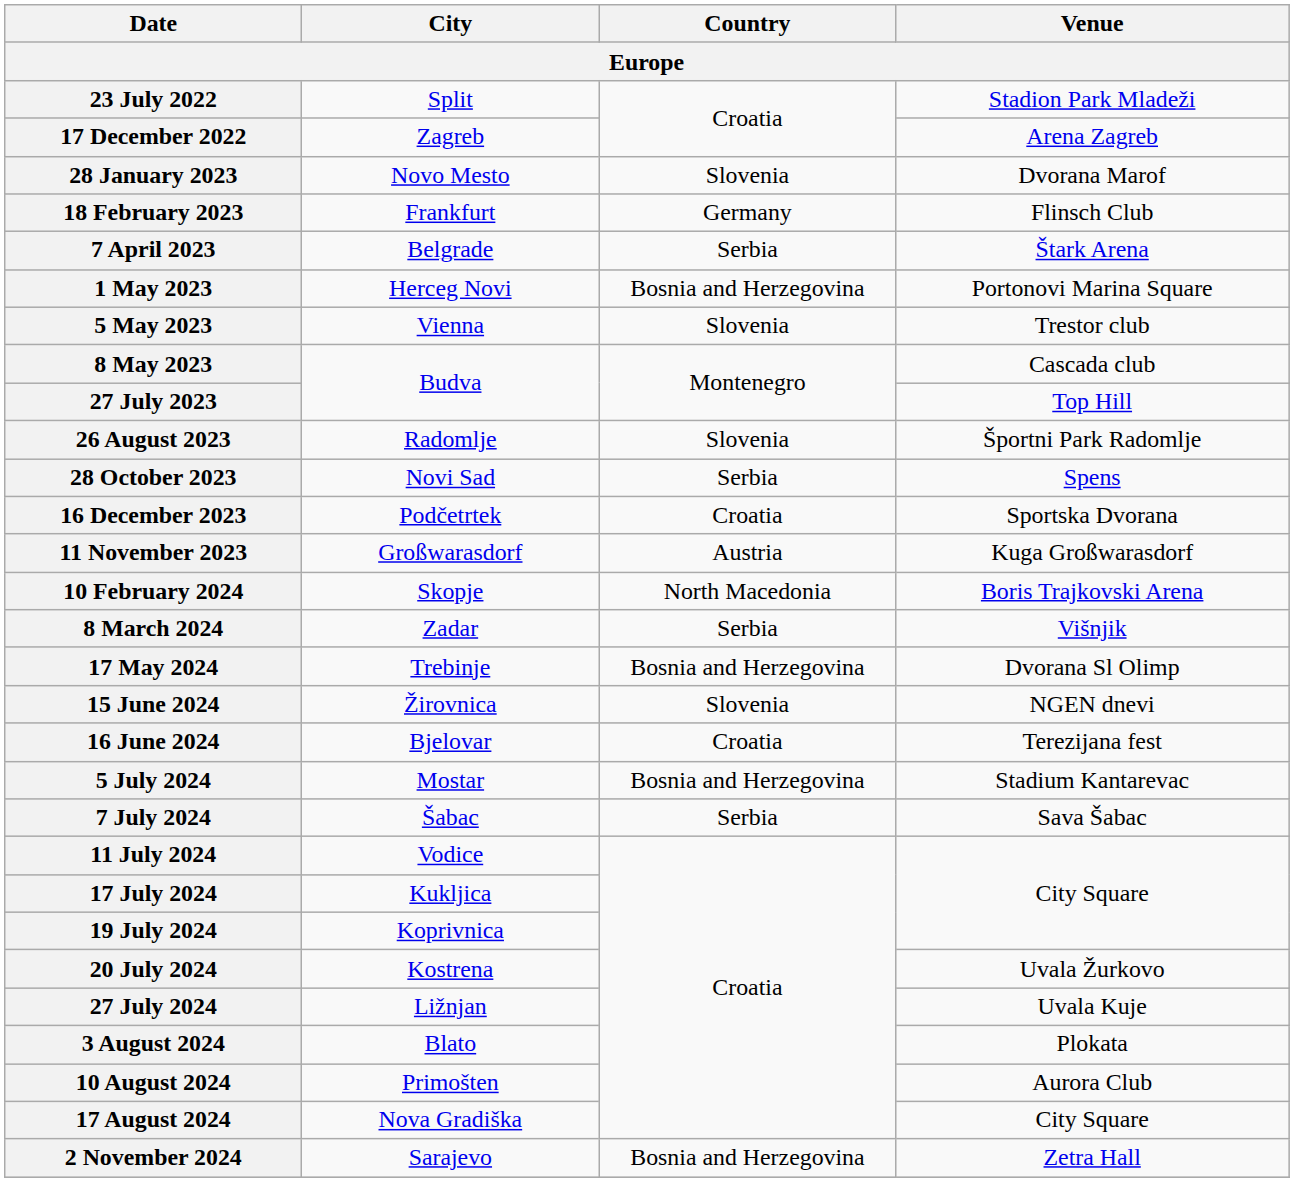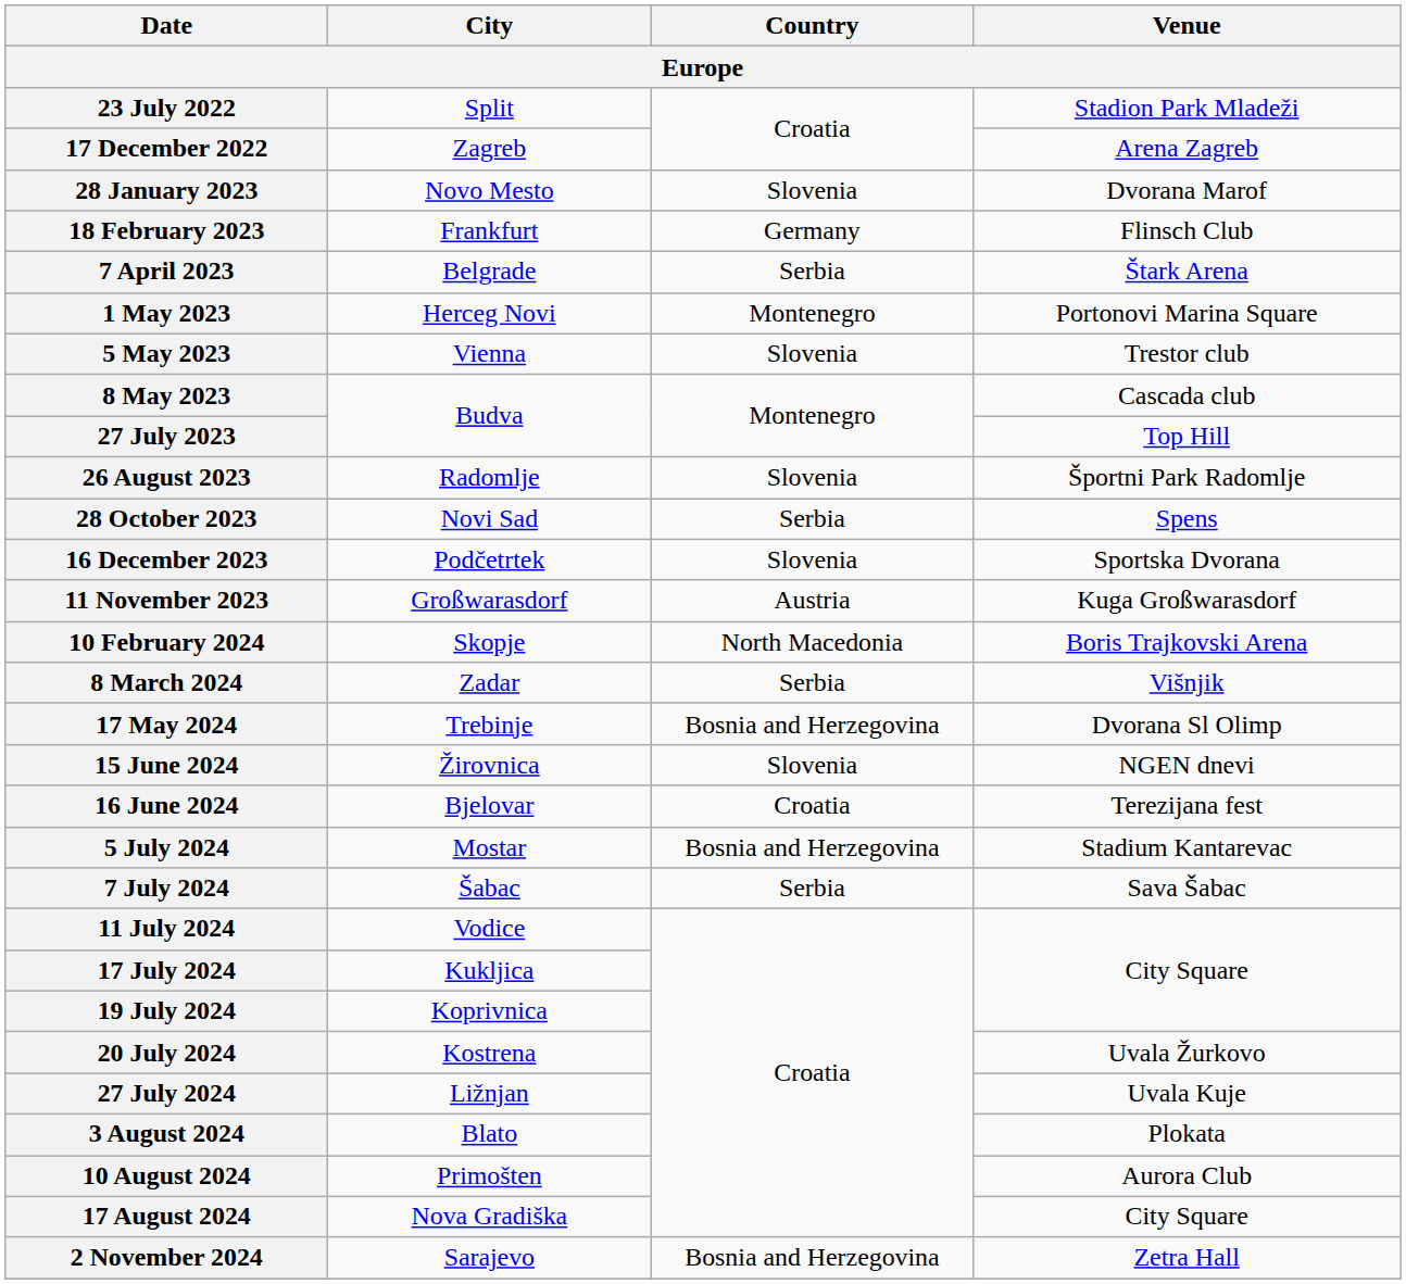1 May 2023 | Country: Bosnia and Herzegovina -> Montenegro
16 December 2023 | Country: Croatia -> Slovenia
